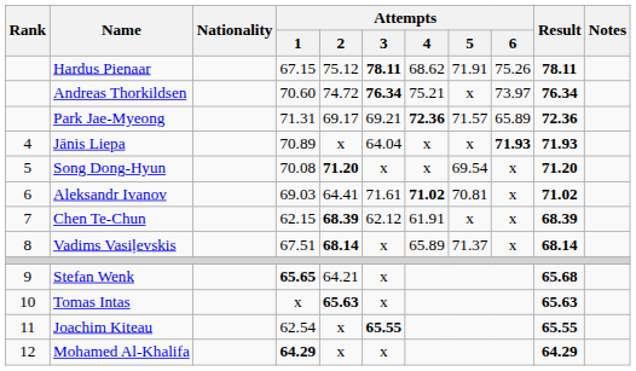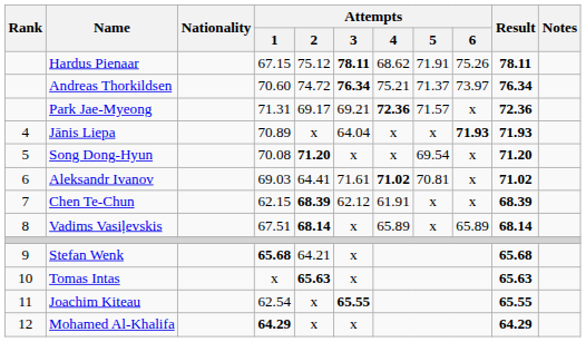Andreas Thorkildsen | Attempts / 5: x -> 71.37
Park Jae-Myeong | Attempts / 6: 65.89 -> x
Vadims Vasiļevskis | Attempts / 5: 71.37 -> x
Vadims Vasiļevskis | Attempts / 6: x -> 65.89
Stefan Wenk | Attempts / 1: 65.65 -> 65.68
